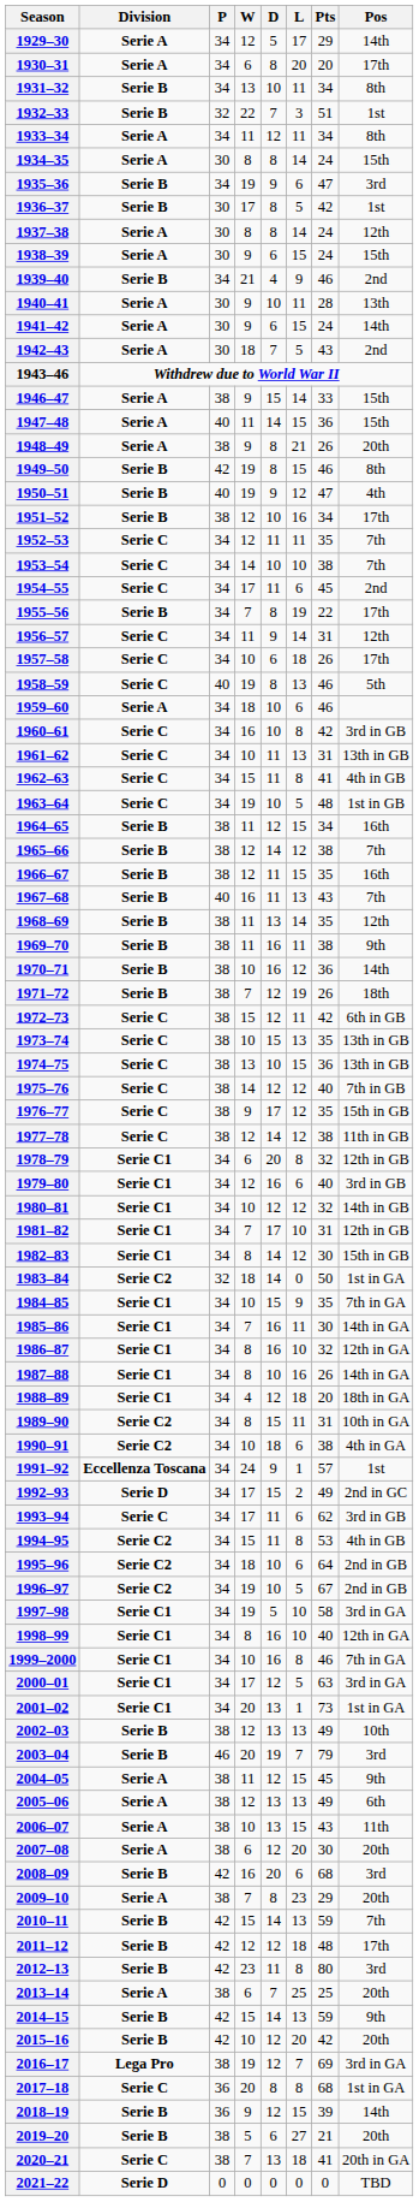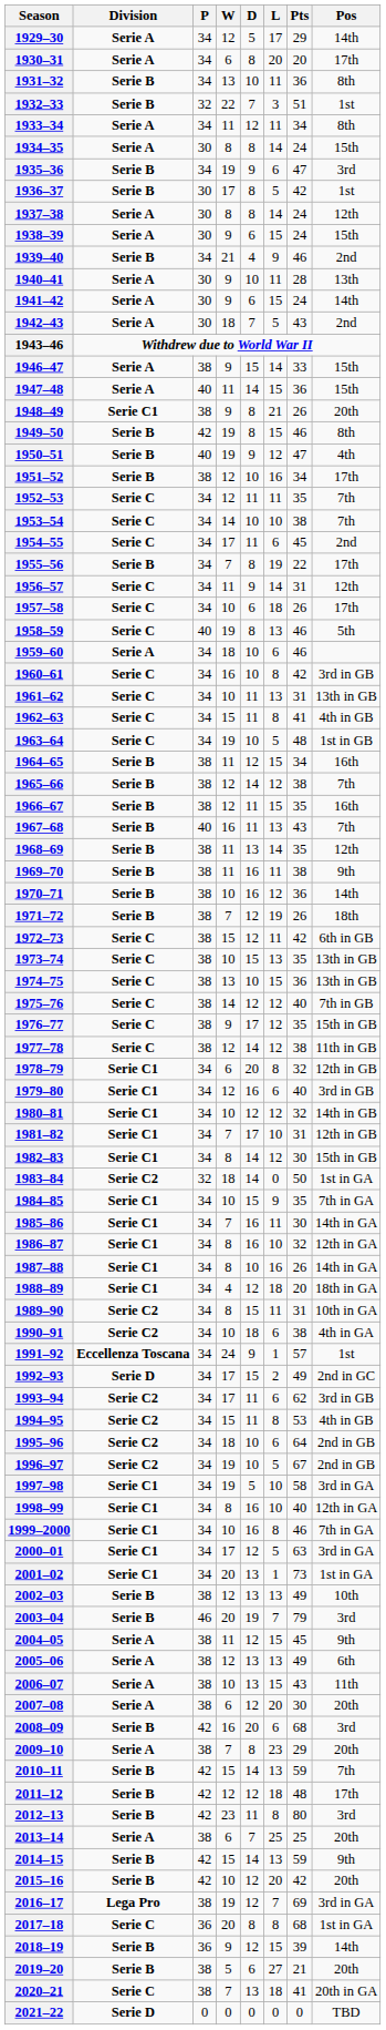1931–32 | Pts: 34 -> 36
1948–49 | Division: Serie A -> Serie C1
1993–94 | Division: Serie C -> Serie C2
